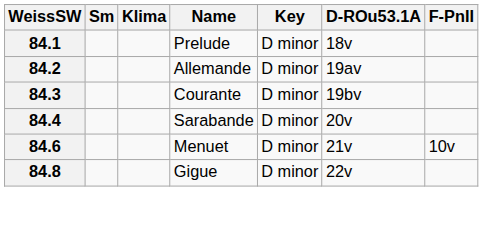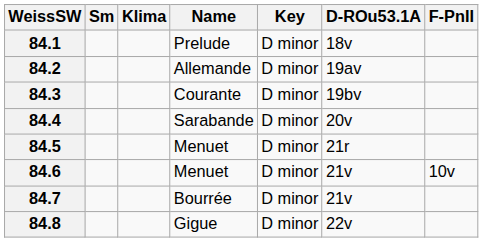+ row: 84.5 | Menuet | D minor | 21r
+ row: 84.7 | Bourrée | D minor | 21v
